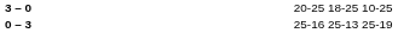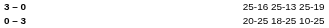3 – 0 | column 4: 20-25 18-25 10-25 -> 25-16 25-13 25-19
0 – 3 | column 4: 25-16 25-13 25-19 -> 20-25 18-25 10-25
